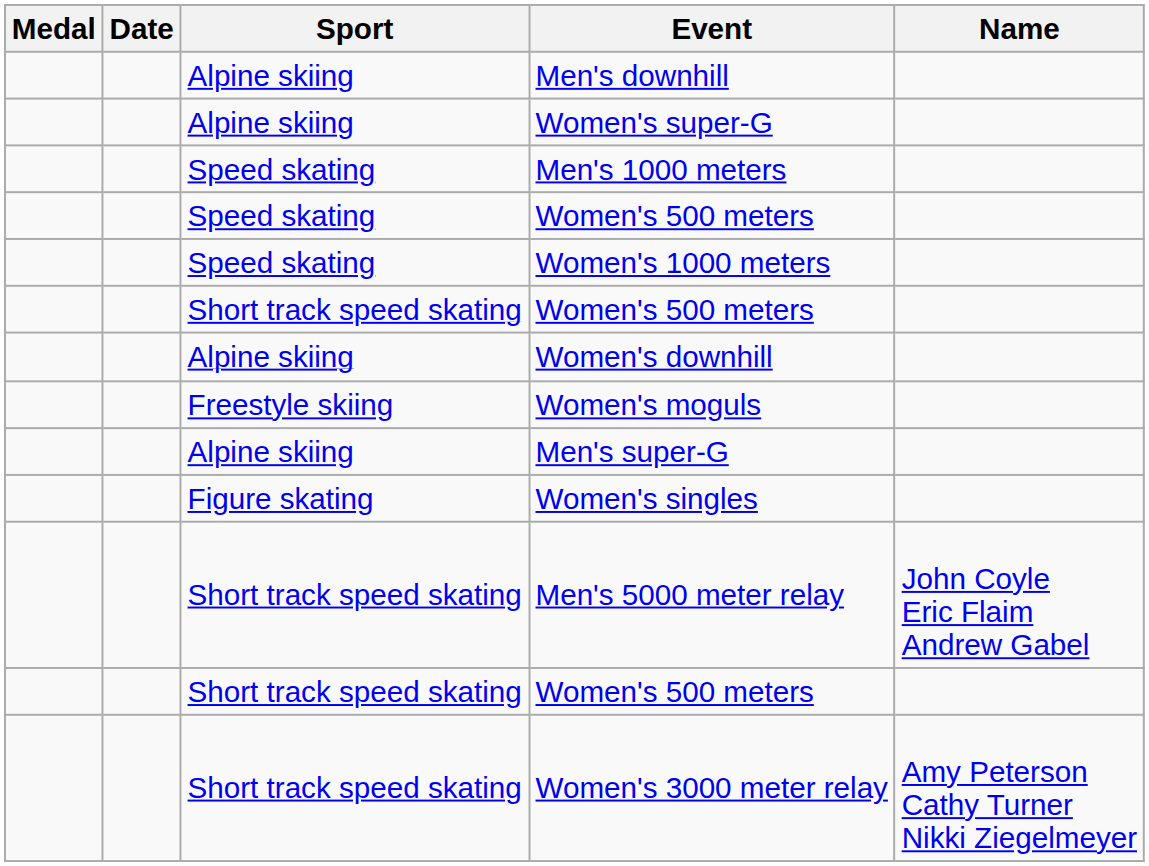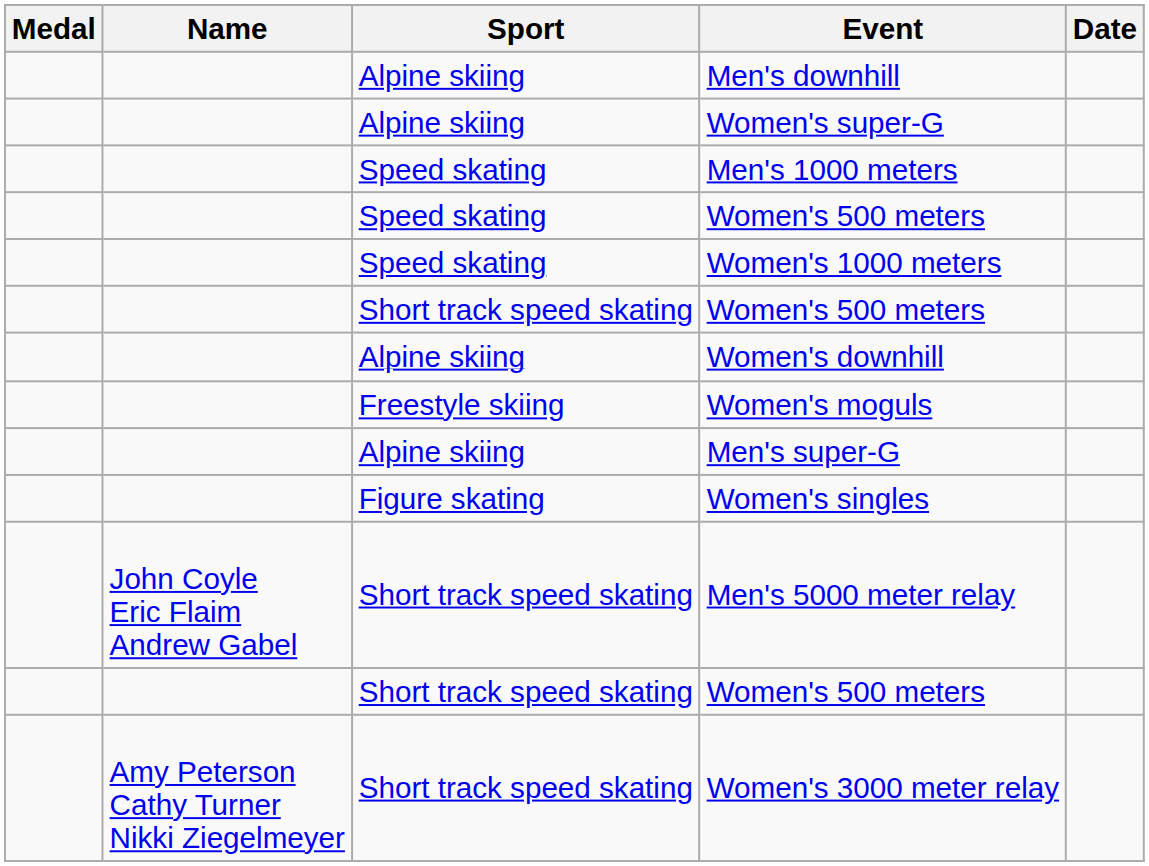columns swapped: Name <-> Date
